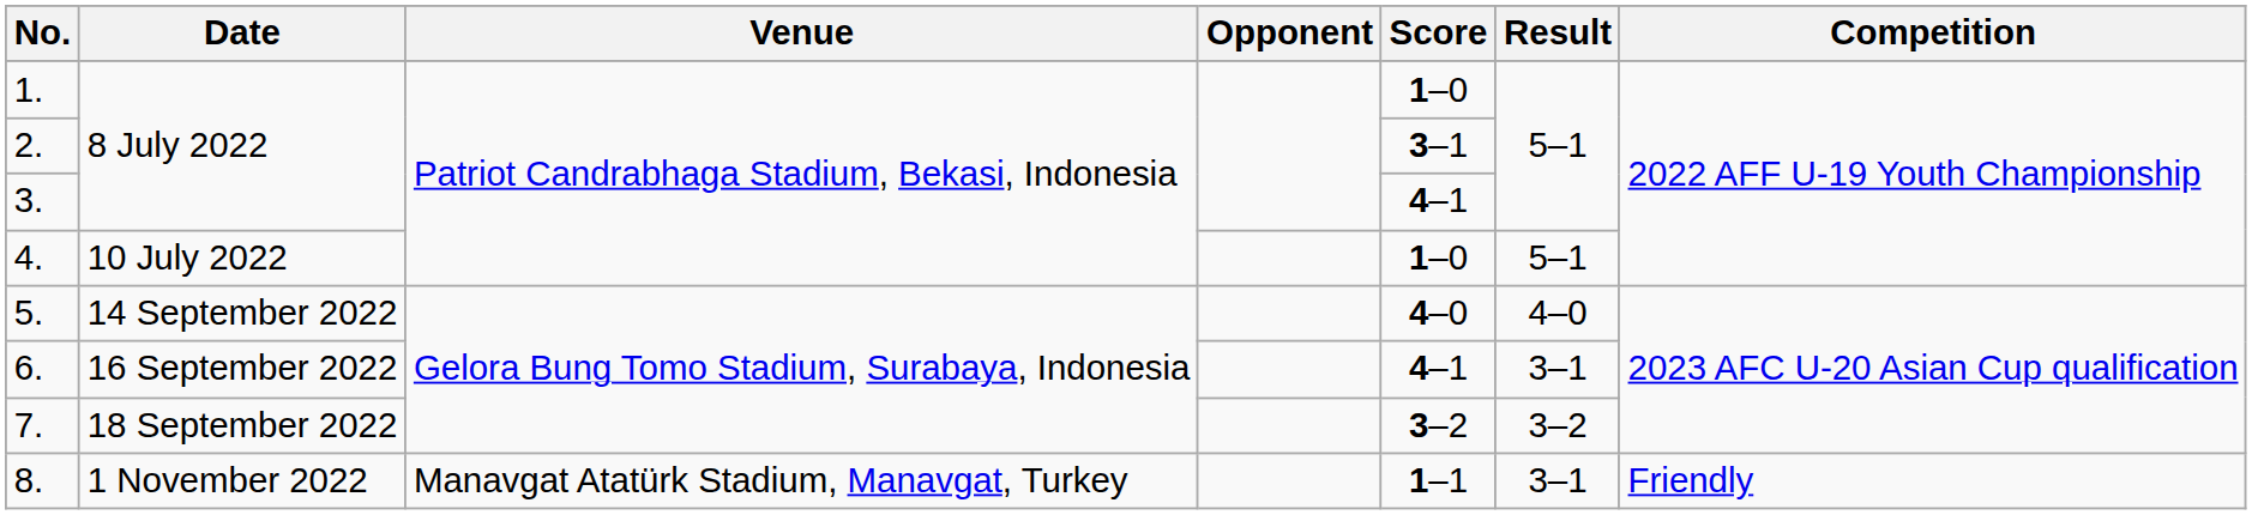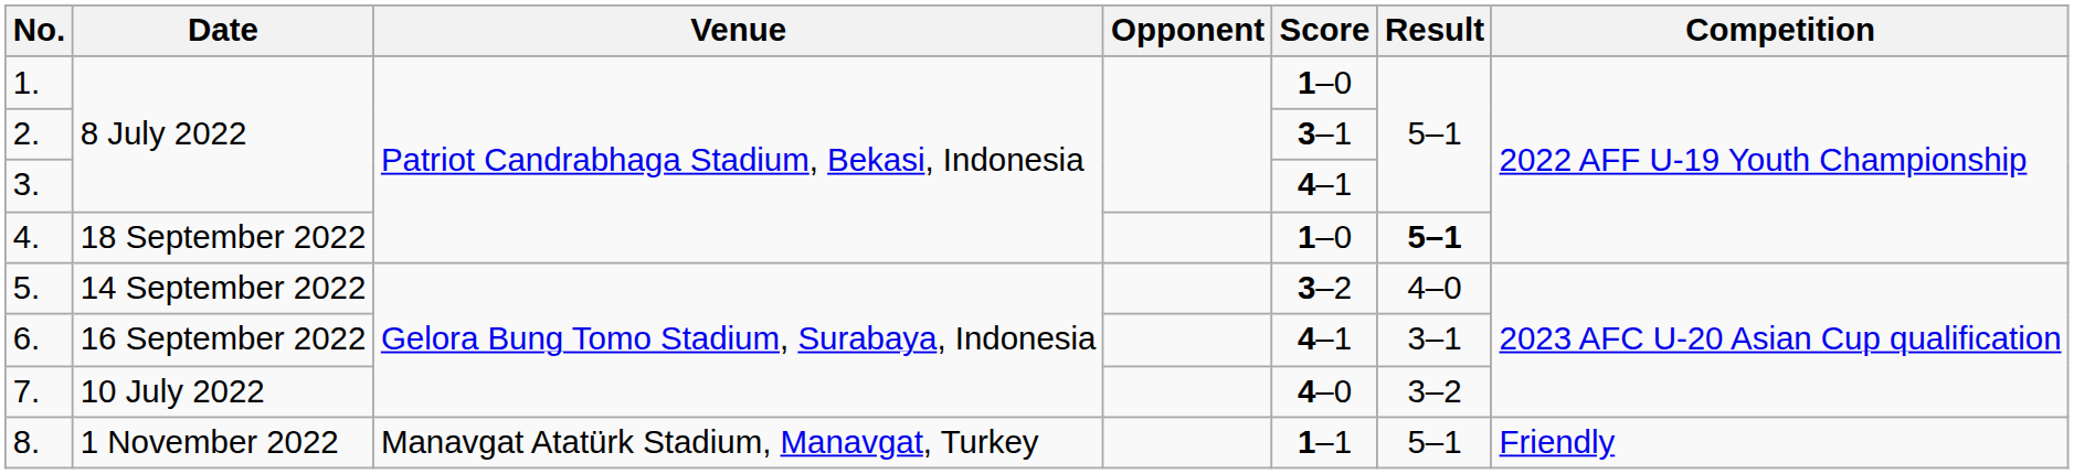4. | Date: 10 July 2022 -> 18 September 2022
4. | Result: normal -> bold
5. | Score: 4–0 -> 3–2
7. | Date: 18 September 2022 -> 10 July 2022
7. | Score: 3–2 -> 4–0
8. | Result: 3–1 -> 5–1
